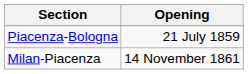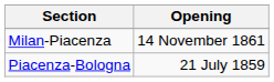rows swapped: Piacenza-Bologna <-> Milan-Piacenza
